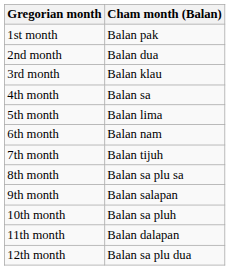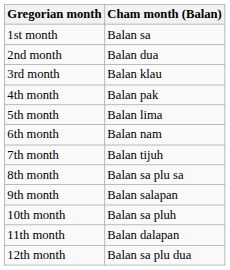1st month | Cham month (Balan): Balan pak -> Balan sa
4th month | Cham month (Balan): Balan sa -> Balan pak
